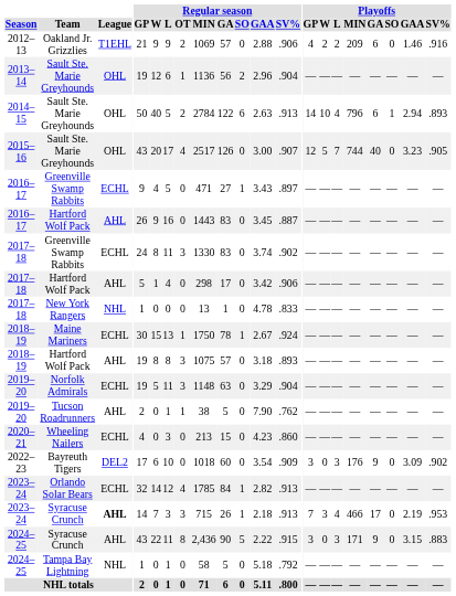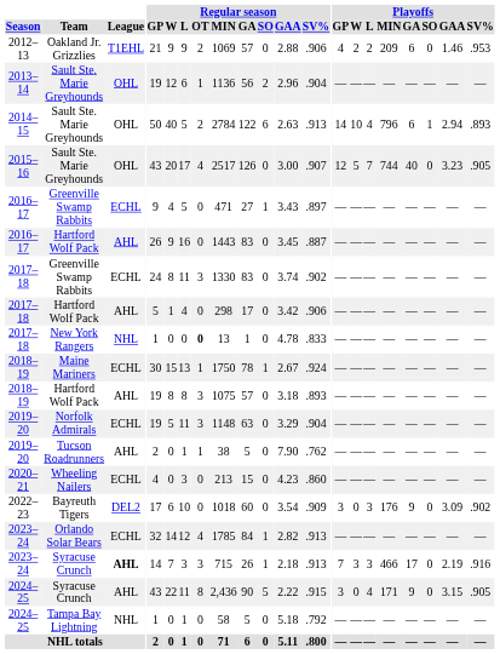Oakland Jr. Grizzlies | Playoffs / SV%: .916 -> .953
New York Rangers | Regular season / OT: normal -> bold
2023–24 / Syracuse Crunch | Playoffs / L: 4 -> 3
2023–24 / Syracuse Crunch | Playoffs / SV%: .953 -> .916
2024–25 / Syracuse Crunch | Playoffs / L: 3 -> 4
2024–25 / Syracuse Crunch | Playoffs / SV%: .883 -> .905
